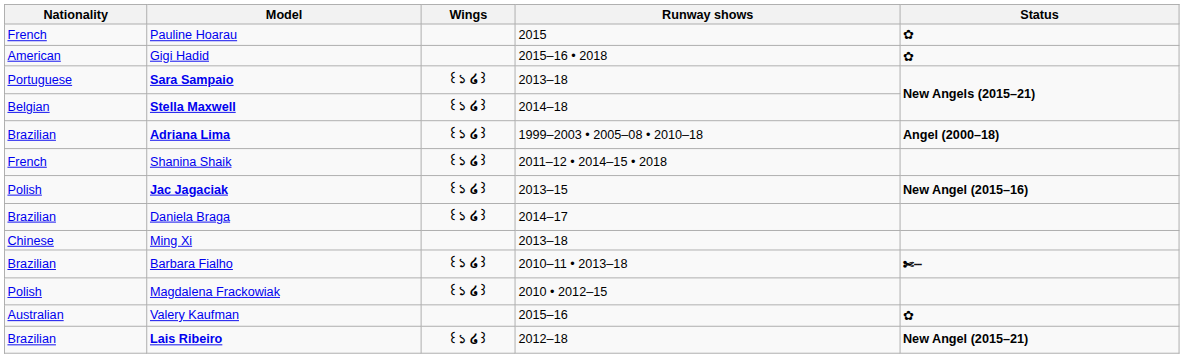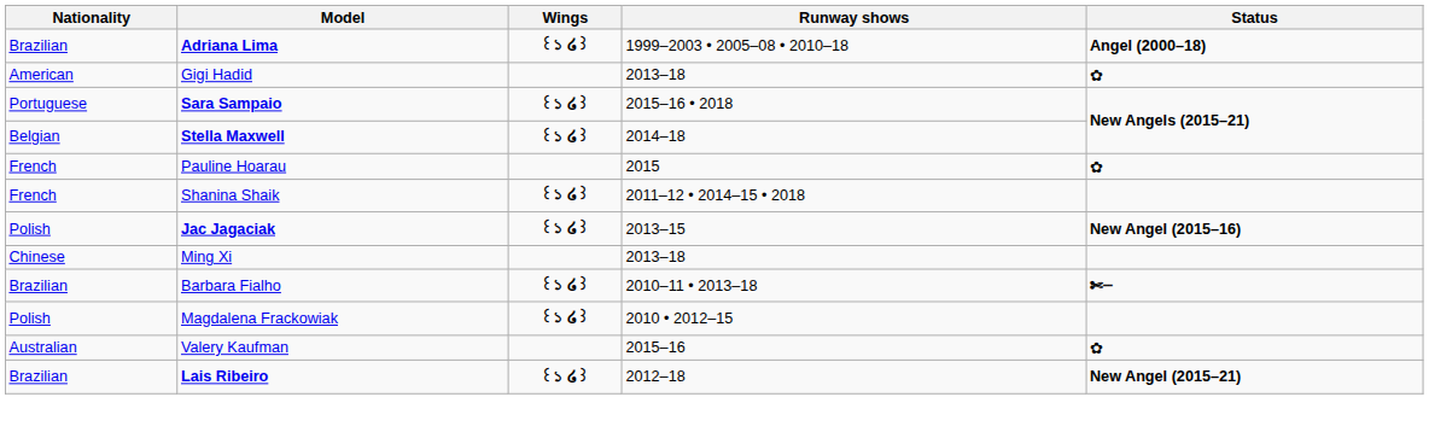rows swapped: Adriana Lima <-> Pauline Hoarau
Gigi Hadid | Runway shows: 2015–16 • 2018 -> 2013–18
Sara Sampaio | Runway shows: 2013–18 -> 2015–16 • 2018
- row: Brazilian | Daniela Braga | ꒰১ ໒꒱ | 2014–17
